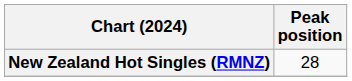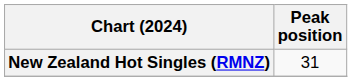New Zealand Hot Singles (RMNZ) | Peak position: 28 -> 31
